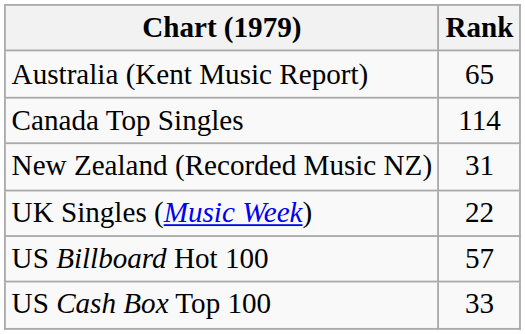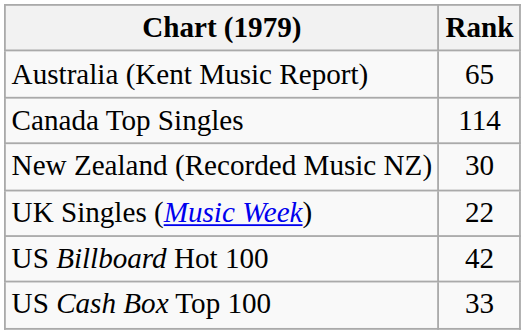New Zealand (Recorded Music NZ) | Rank: 31 -> 30
US Billboard Hot 100 | Rank: 57 -> 42
